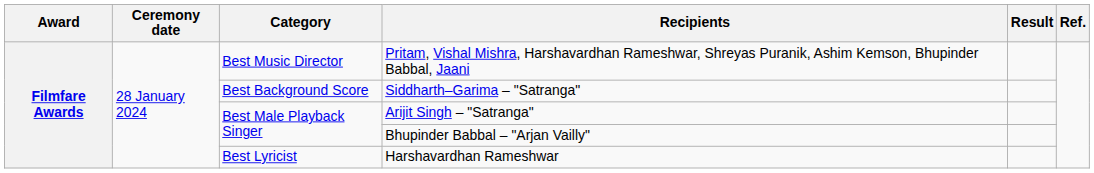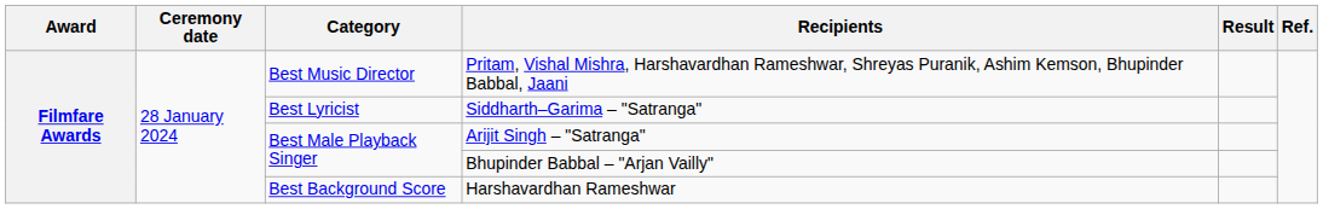Siddharth–Garima – "Satranga" | Category: Best Background Score -> Best Lyricist
Harshavardhan Rameshwar | Category: Best Lyricist -> Best Background Score
